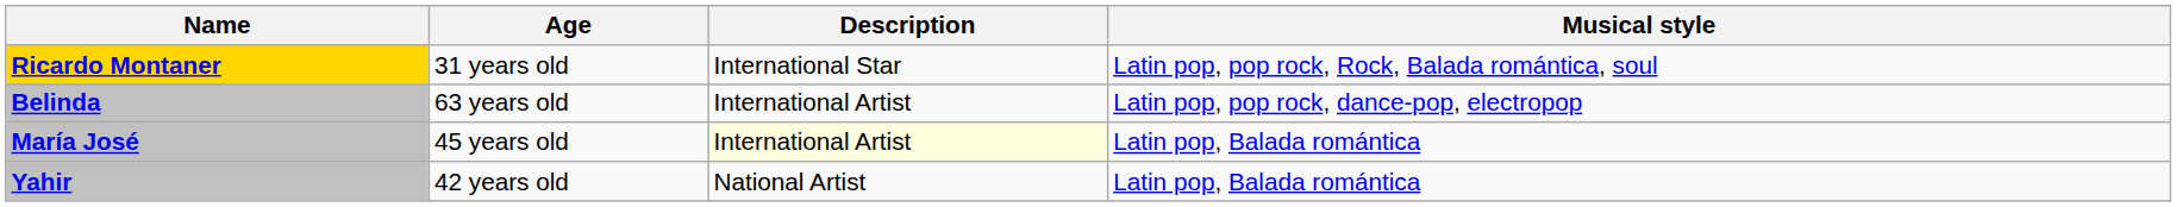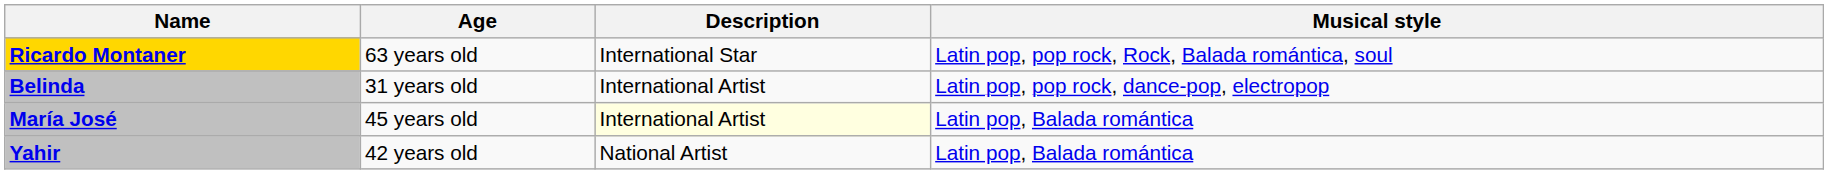Ricardo Montaner | Age: 31 years old -> 63 years old
Belinda | Age: 63 years old -> 31 years old
